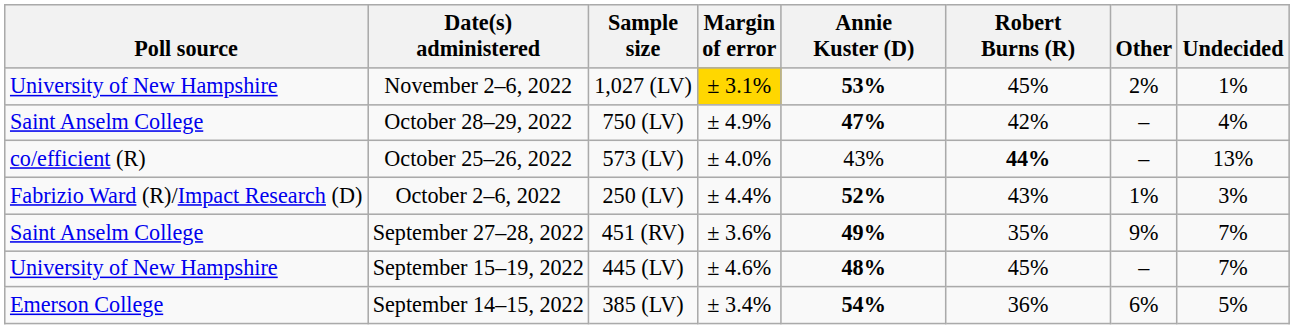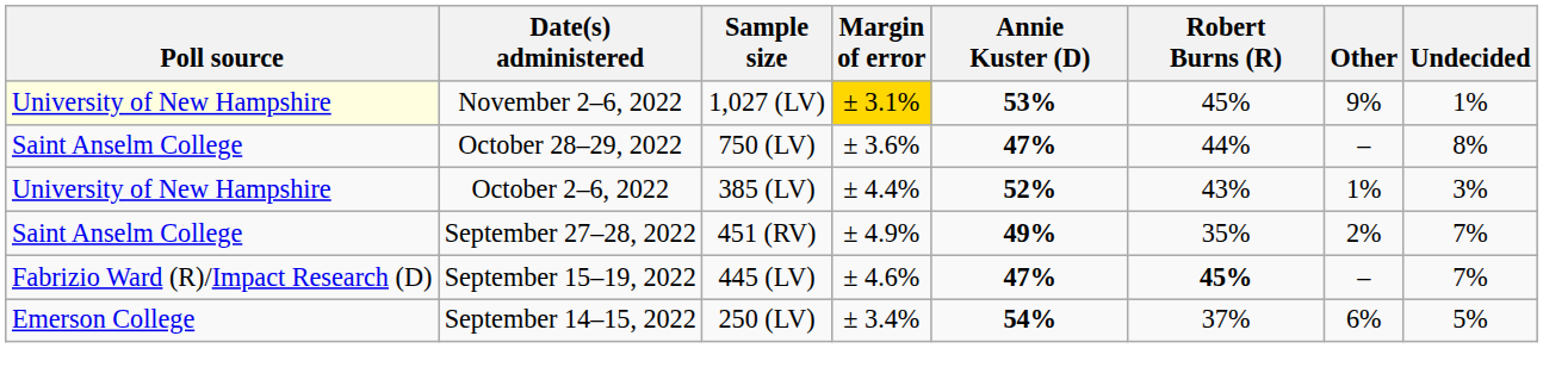November 2–6, 2022 | Poll source: no background -> lightyellow background
November 2–6, 2022 | Other: 2% -> 9%
October 28–29, 2022 | Margin of error: ± 4.9% -> ± 3.6%
October 28–29, 2022 | Robert Burns (R): 42% -> 44%
October 28–29, 2022 | Undecided: 4% -> 8%
- row: co/efficient (R) | October 25–26, 2022 | 573 (LV) | ± 4.0% | 43% | 44% | – | 13%
October 2–6, 2022 | Poll source: Fabrizio Ward (R)/Impact Research (D) -> University of New Hampshire
October 2–6, 2022 | Sample size: 250 (LV) -> 385 (LV)
September 27–28, 2022 | Margin of error: ± 3.6% -> ± 4.9%
September 27–28, 2022 | Other: 9% -> 2%
September 15–19, 2022 | Poll source: University of New Hampshire -> Fabrizio Ward (R)/Impact Research (D)
September 15–19, 2022 | Annie Kuster (D): 48% -> 47%
September 15–19, 2022 | Robert Burns (R): normal -> bold
September 14–15, 2022 | Sample size: 385 (LV) -> 250 (LV)
September 14–15, 2022 | Robert Burns (R): 36% -> 37%
